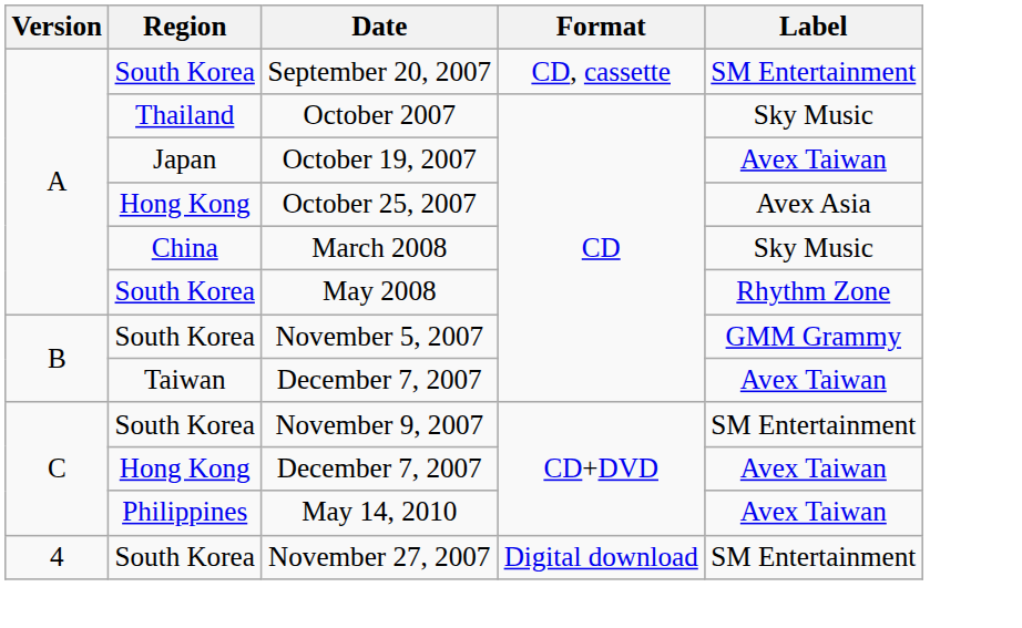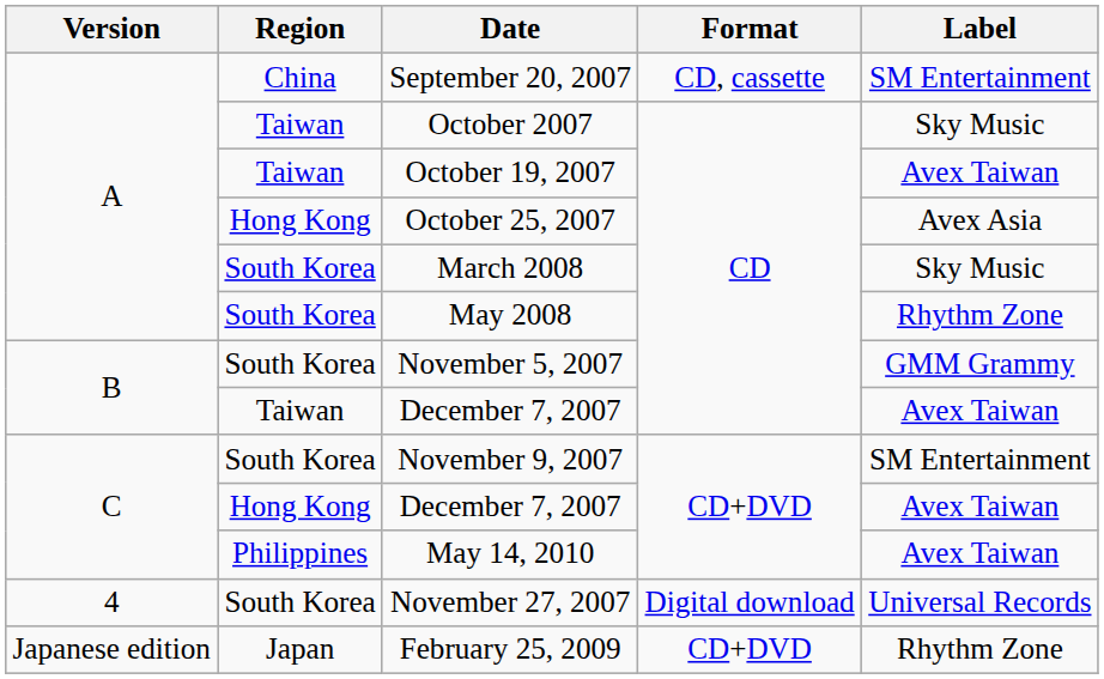September 20, 2007 | Region: South Korea -> China
October 2007 | Region: Thailand -> Taiwan
October 19, 2007 | Region: Japan -> Taiwan
March 2008 | Region: China -> South Korea
November 27, 2007 | Label: SM Entertainment -> Universal Records
+ row: Japanese edition | Japan | February 25, 2009 | CD+DVD | Rhythm Zone
